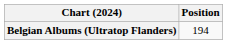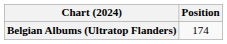Belgian Albums (Ultratop Flanders) | Position: 194 -> 174
